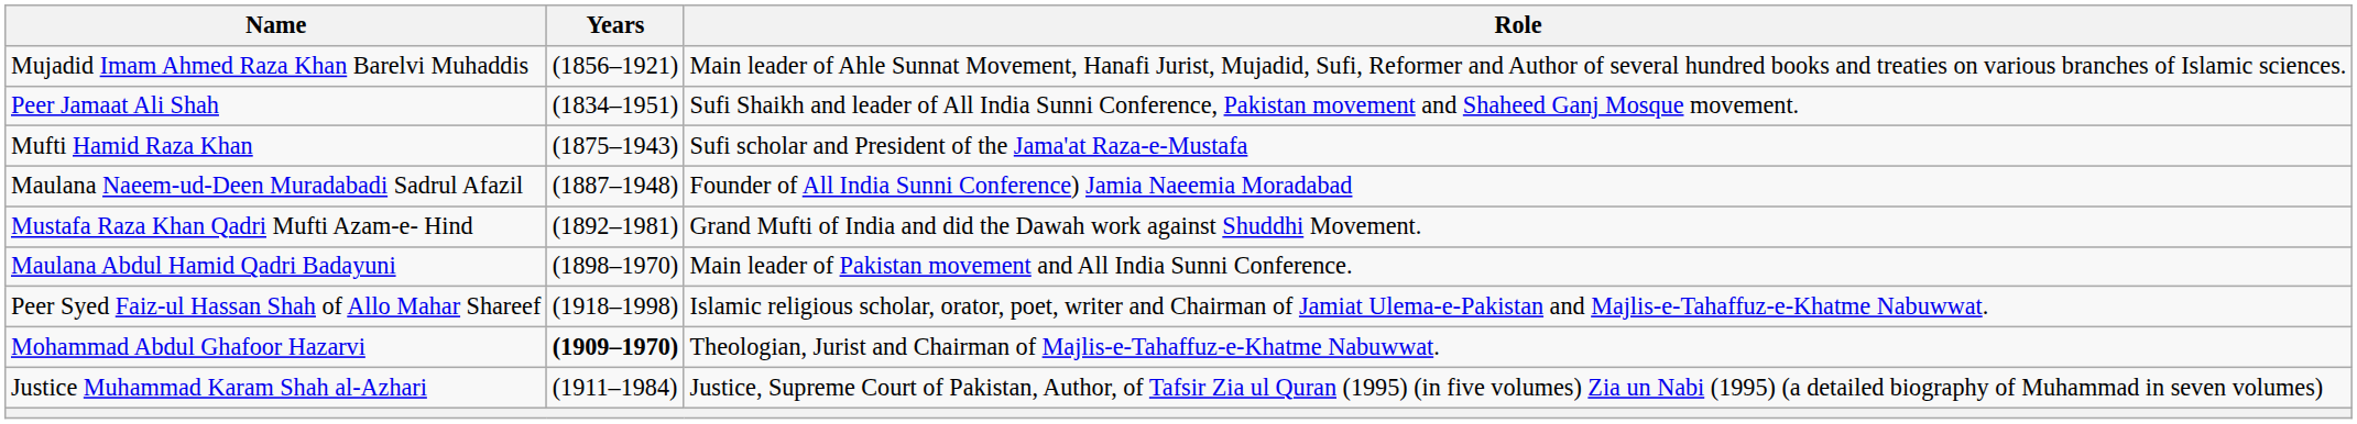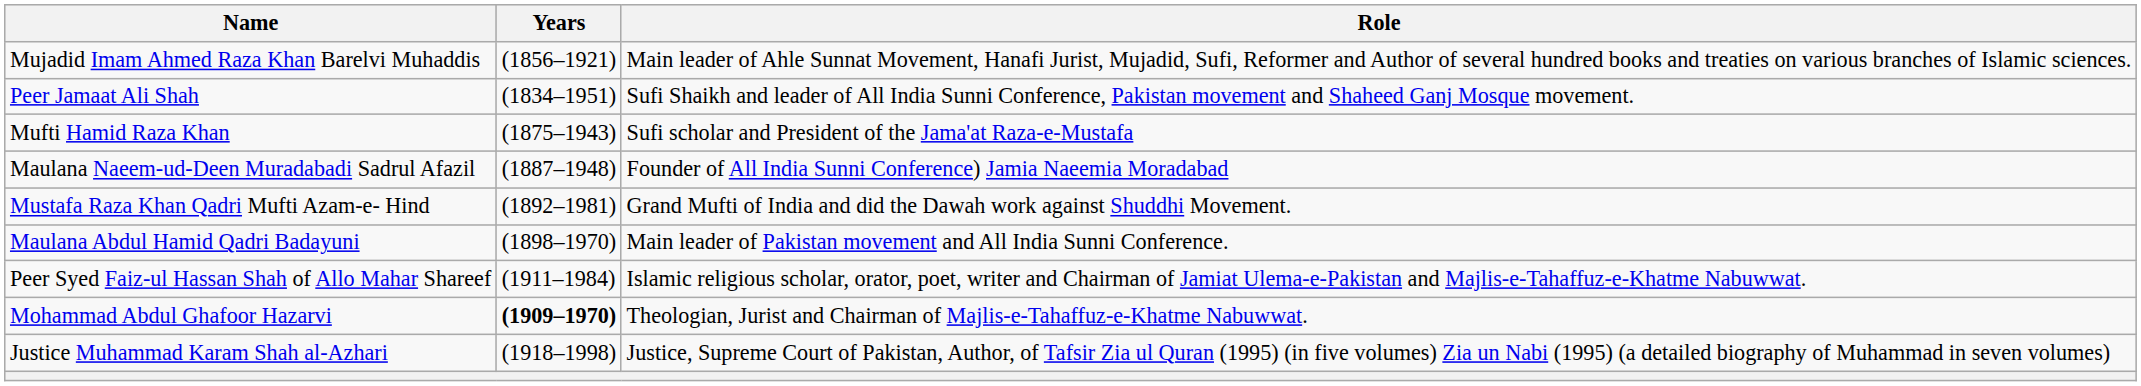Peer Syed Faiz-ul Hassan Shah of Allo Mahar Shareef | Years: (1918–1998) -> (1911–1984)
Justice Muhammad Karam Shah al-Azhari | Years: (1911–1984) -> (1918–1998)
